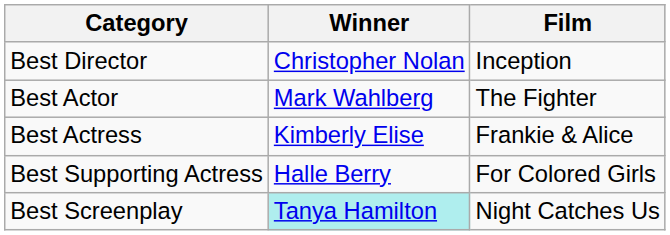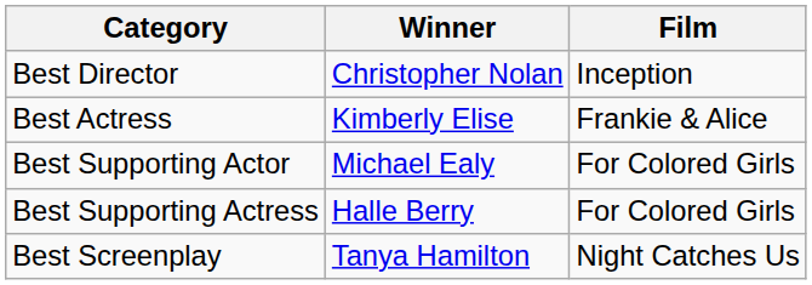- row: Best Actor | Mark Wahlberg | The Fighter
+ row: Best Supporting Actor | Michael Ealy | For Colored Girls
Best Screenplay | Winner: paleturquoise background -> no background
